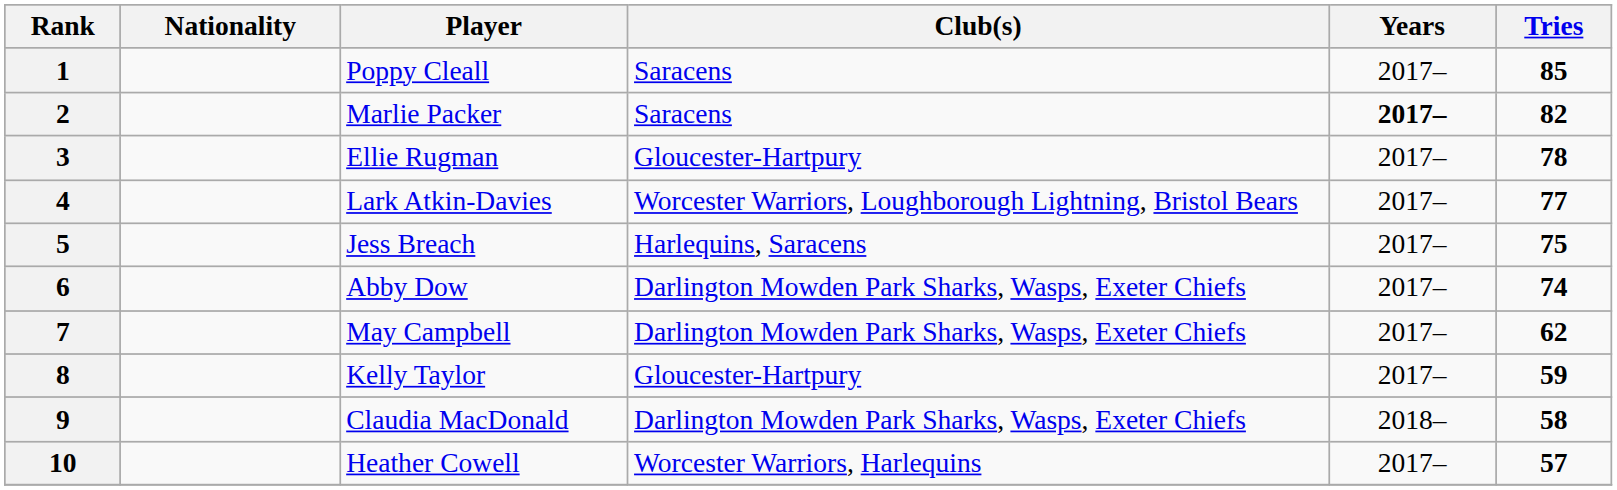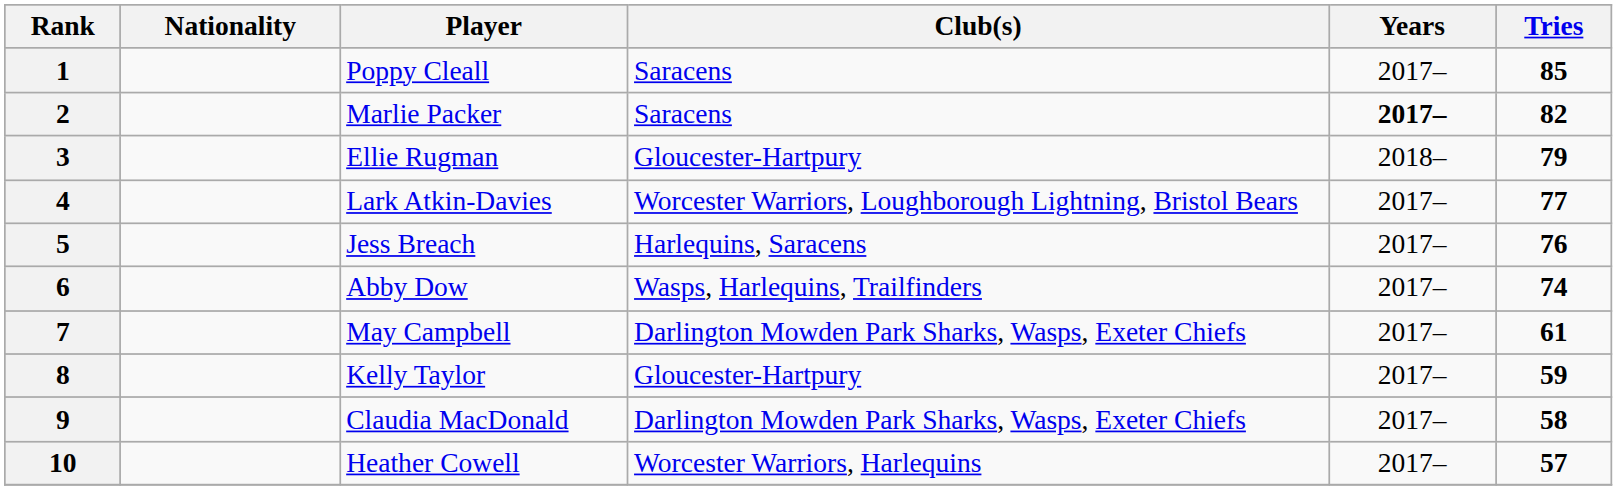3 | Years: 2017– -> 2018–
3 | Tries: 78 -> 79
5 | Tries: 75 -> 76
6 | Club(s): Darlington Mowden Park Sharks, Wasps, Exeter Chiefs -> Wasps, Harlequins, Trailfinders
7 | Tries: 62 -> 61
9 | Years: 2018– -> 2017–
